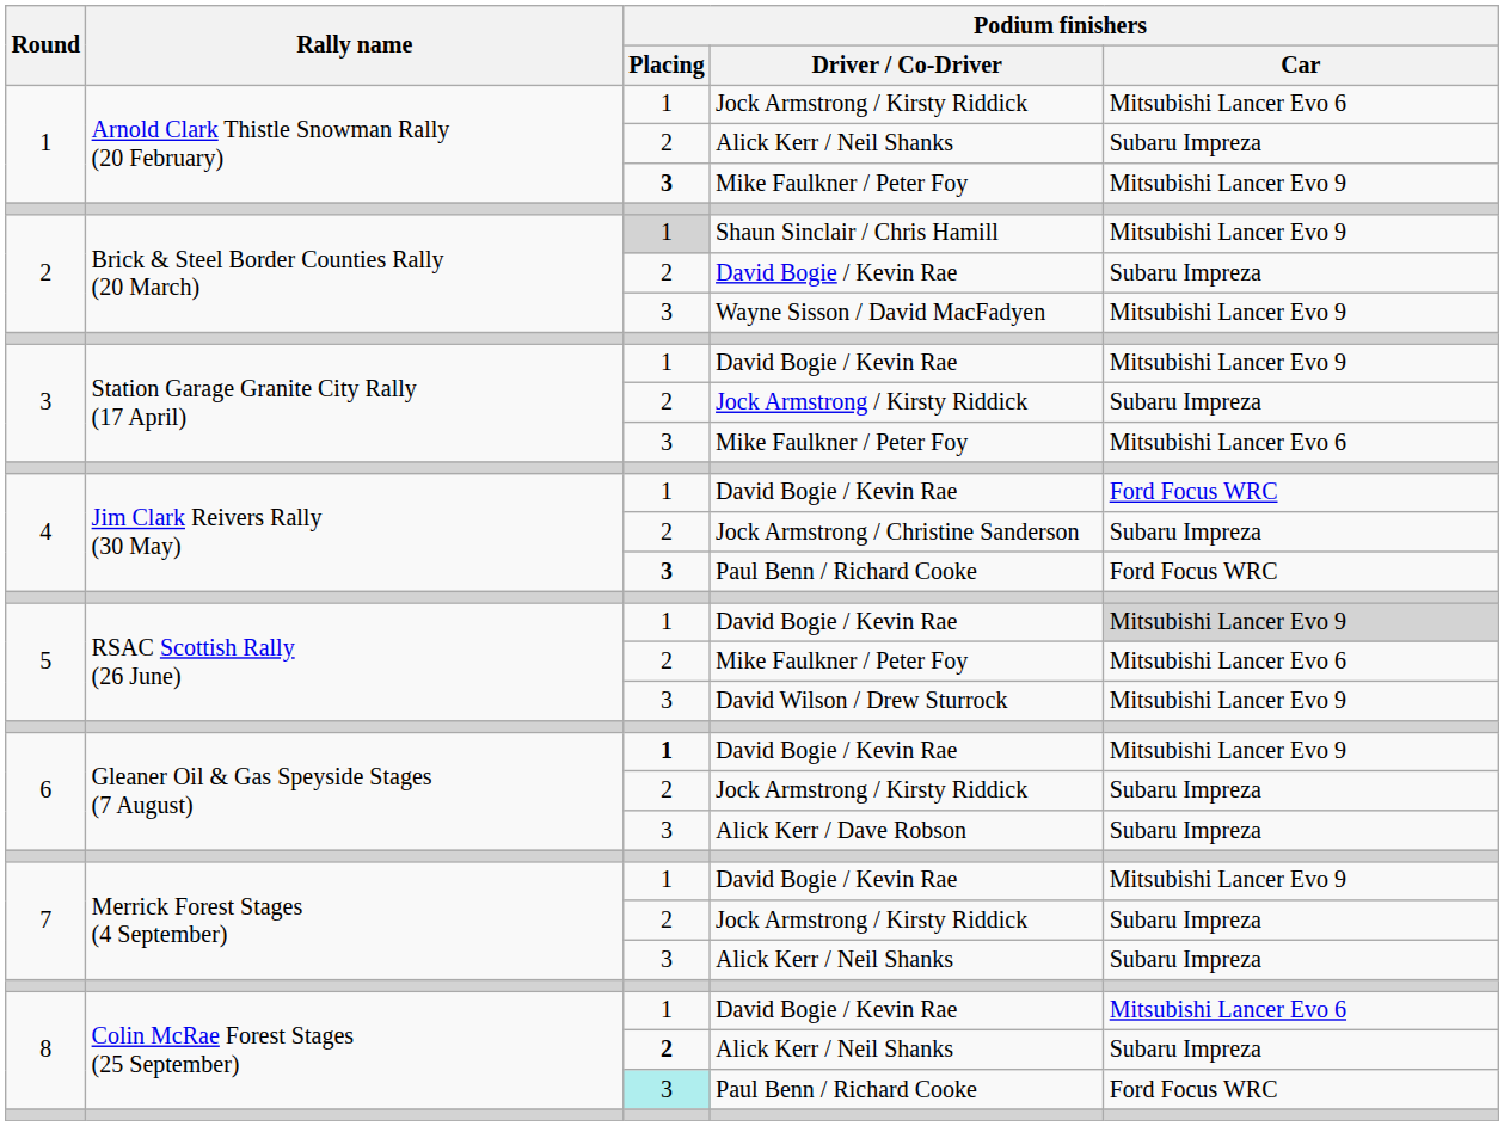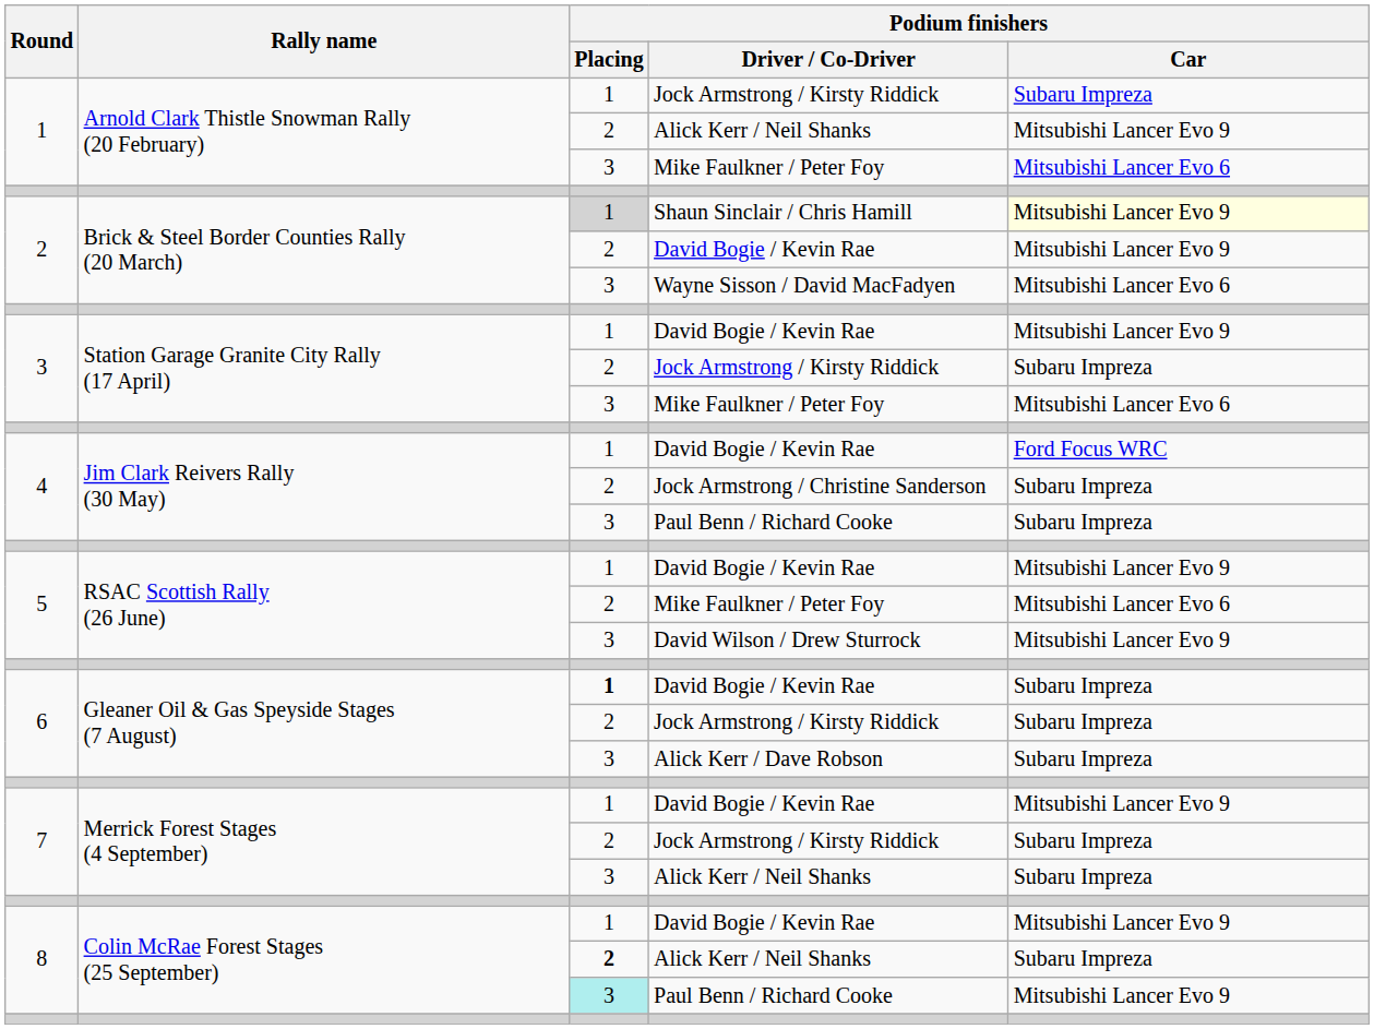1 / Jock Armstrong / Kirsty Riddick | Podium finishers / Car: Mitsubishi Lancer Evo 6 -> Subaru Impreza
1 / Alick Kerr / Neil Shanks | Podium finishers / Car: Subaru Impreza -> Mitsubishi Lancer Evo 9
1 / Mike Faulkner / Peter Foy | Podium finishers / Placing: bold -> normal
1 / Mike Faulkner / Peter Foy | Podium finishers / Car: Mitsubishi Lancer Evo 9 -> Mitsubishi Lancer Evo 6
Shaun Sinclair / Chris Hamill | Podium finishers / Car: no background -> lightyellow background
2 / David Bogie / Kevin Rae | Podium finishers / Car: Subaru Impreza -> Mitsubishi Lancer Evo 9
Wayne Sisson / David MacFadyen | Podium finishers / Car: Mitsubishi Lancer Evo 9 -> Mitsubishi Lancer Evo 6
4 / Paul Benn / Richard Cooke | Podium finishers / Placing: bold -> normal
4 / Paul Benn / Richard Cooke | Podium finishers / Car: Ford Focus WRC -> Subaru Impreza
5 / David Bogie / Kevin Rae | Podium finishers / Car: lightgrey background -> no background
6 / David Bogie / Kevin Rae | Podium finishers / Car: Mitsubishi Lancer Evo 9 -> Subaru Impreza
8 / David Bogie / Kevin Rae | Podium finishers / Car: Mitsubishi Lancer Evo 6 -> Mitsubishi Lancer Evo 9
8 / Paul Benn / Richard Cooke | Podium finishers / Car: Ford Focus WRC -> Mitsubishi Lancer Evo 9
